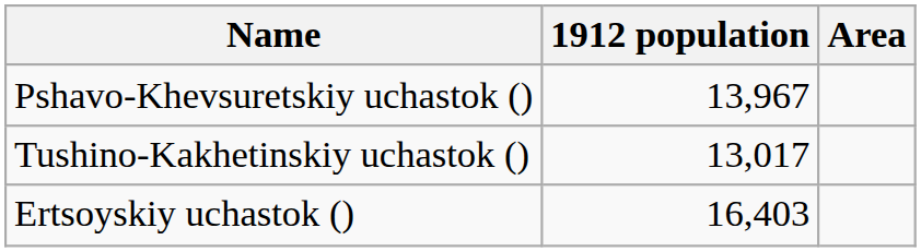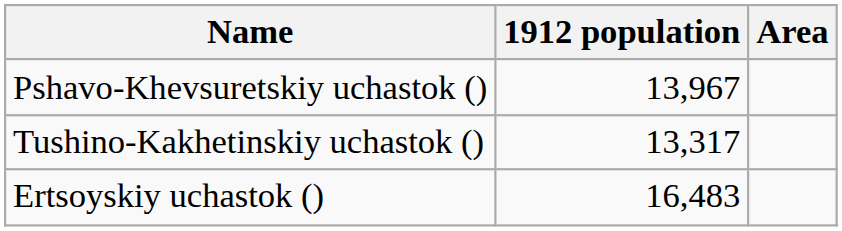Tushino-Kakhetinskiy uchastok () | 1912 population: 13,017 -> 13,317
Ertsoyskiy uchastok () | 1912 population: 16,403 -> 16,483
